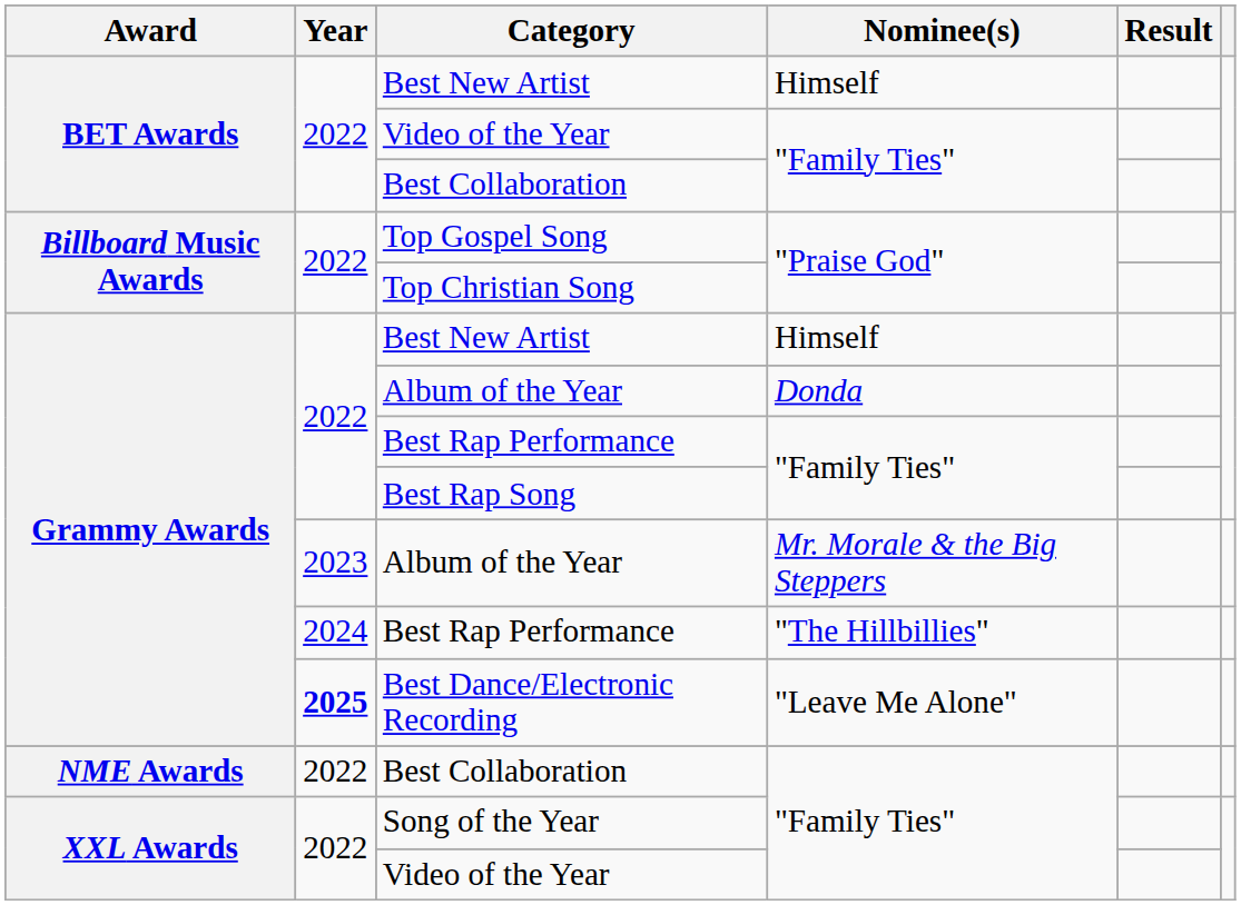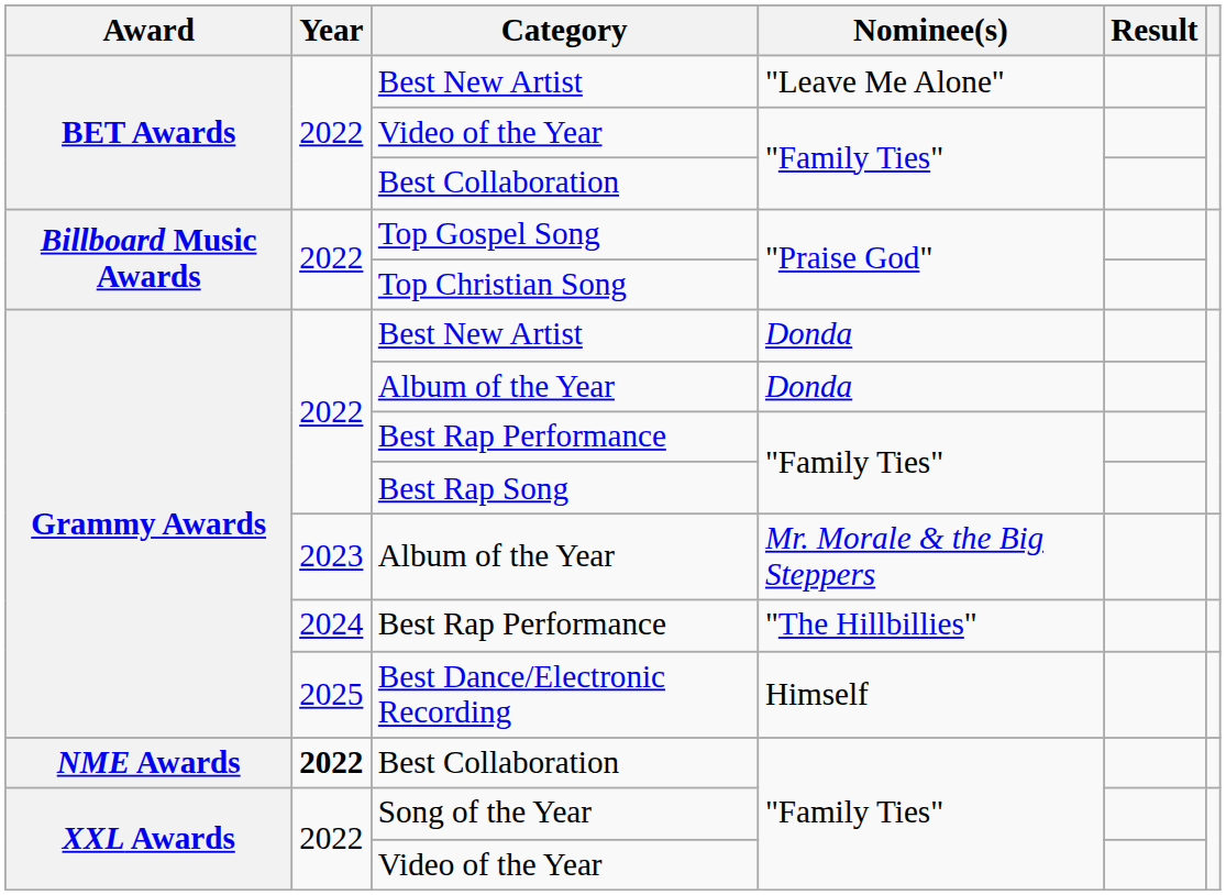BET Awards / Best New Artist | Nominee(s): Himself -> "Leave Me Alone"
Grammy Awards / Best New Artist | Nominee(s): Himself -> Donda
Best Dance/Electronic Recording | Year: bold -> normal
Best Dance/Electronic Recording | Nominee(s): "Leave Me Alone" -> Himself
NME Awards / Best Collaboration | Year: normal -> bold
